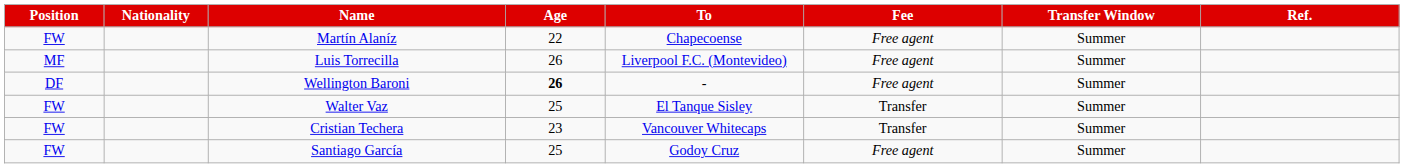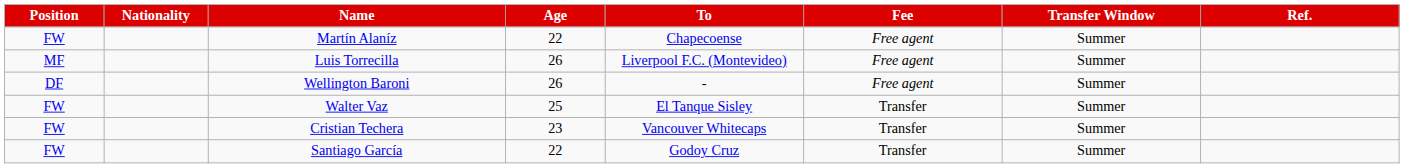Wellington Baroni | Age: bold -> normal
Santiago García | Age: 25 -> 22
Santiago García | Fee: Free agent -> Transfer
